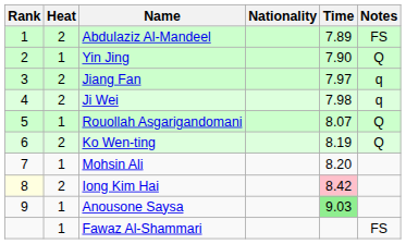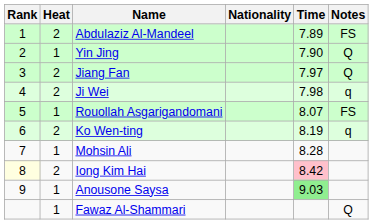Jiang Fan | Notes: q -> Q
Rouollah Asgarigandomani | Notes: Q -> FS
Ko Wen-ting | Notes: Q -> q
Mohsin Ali | Time: 8.20 -> 8.28
Fawaz Al-Shammari | Notes: FS -> Q
